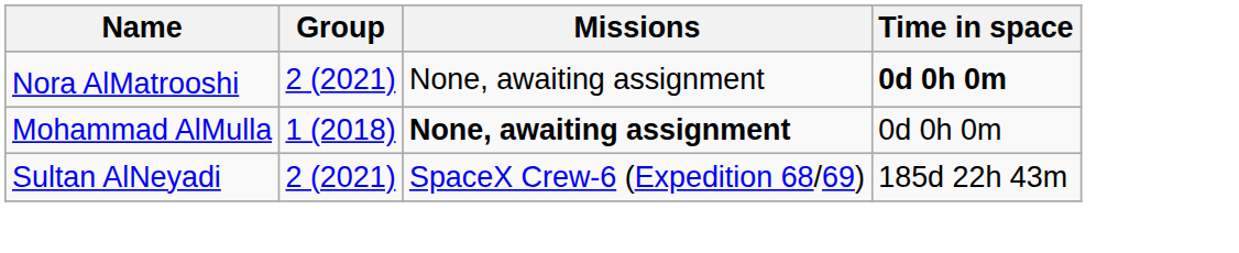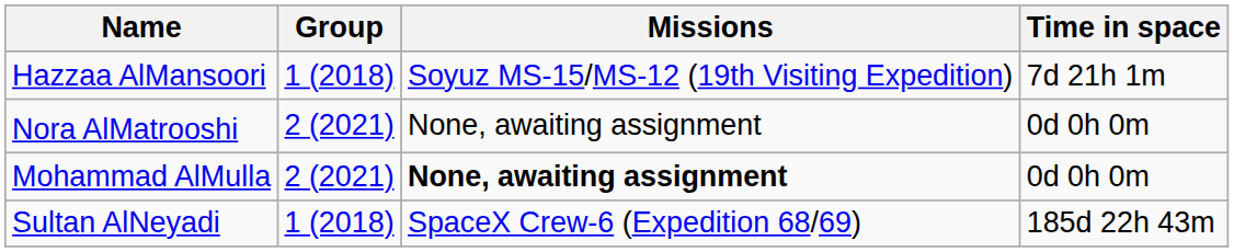+ row: Hazzaa AlMansoori | 1 (2018) | Soyuz MS-15/MS-12 (19th Visiting Expedition) | 7d 21h 1m
Nora AlMatrooshi | Time in space: bold -> normal
Mohammad AlMulla | Group: 1 (2018) -> 2 (2021)
Sultan AlNeyadi | Group: 2 (2021) -> 1 (2018)
